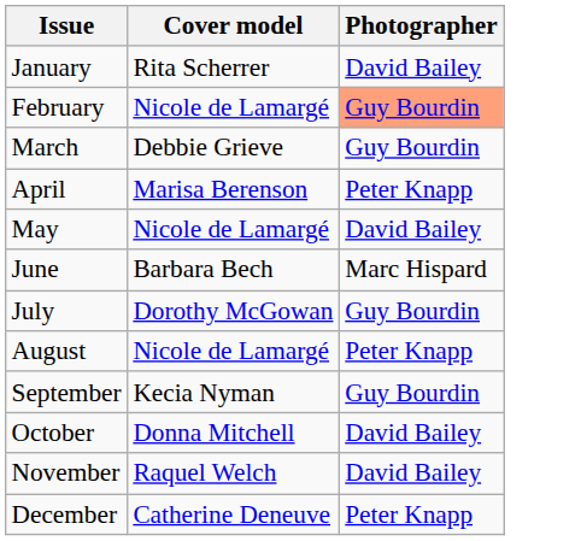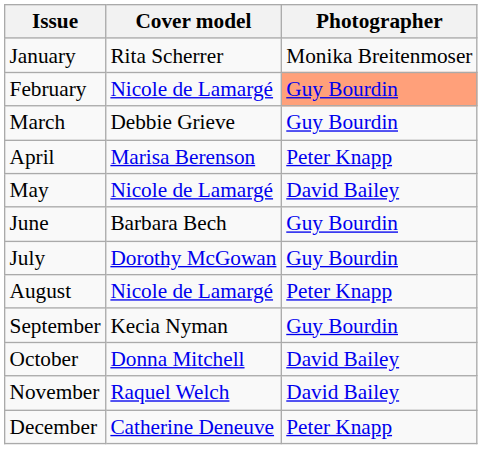January | Photographer: David Bailey -> Monika Breitenmoser
June | Photographer: Marc Hispard -> Guy Bourdin
